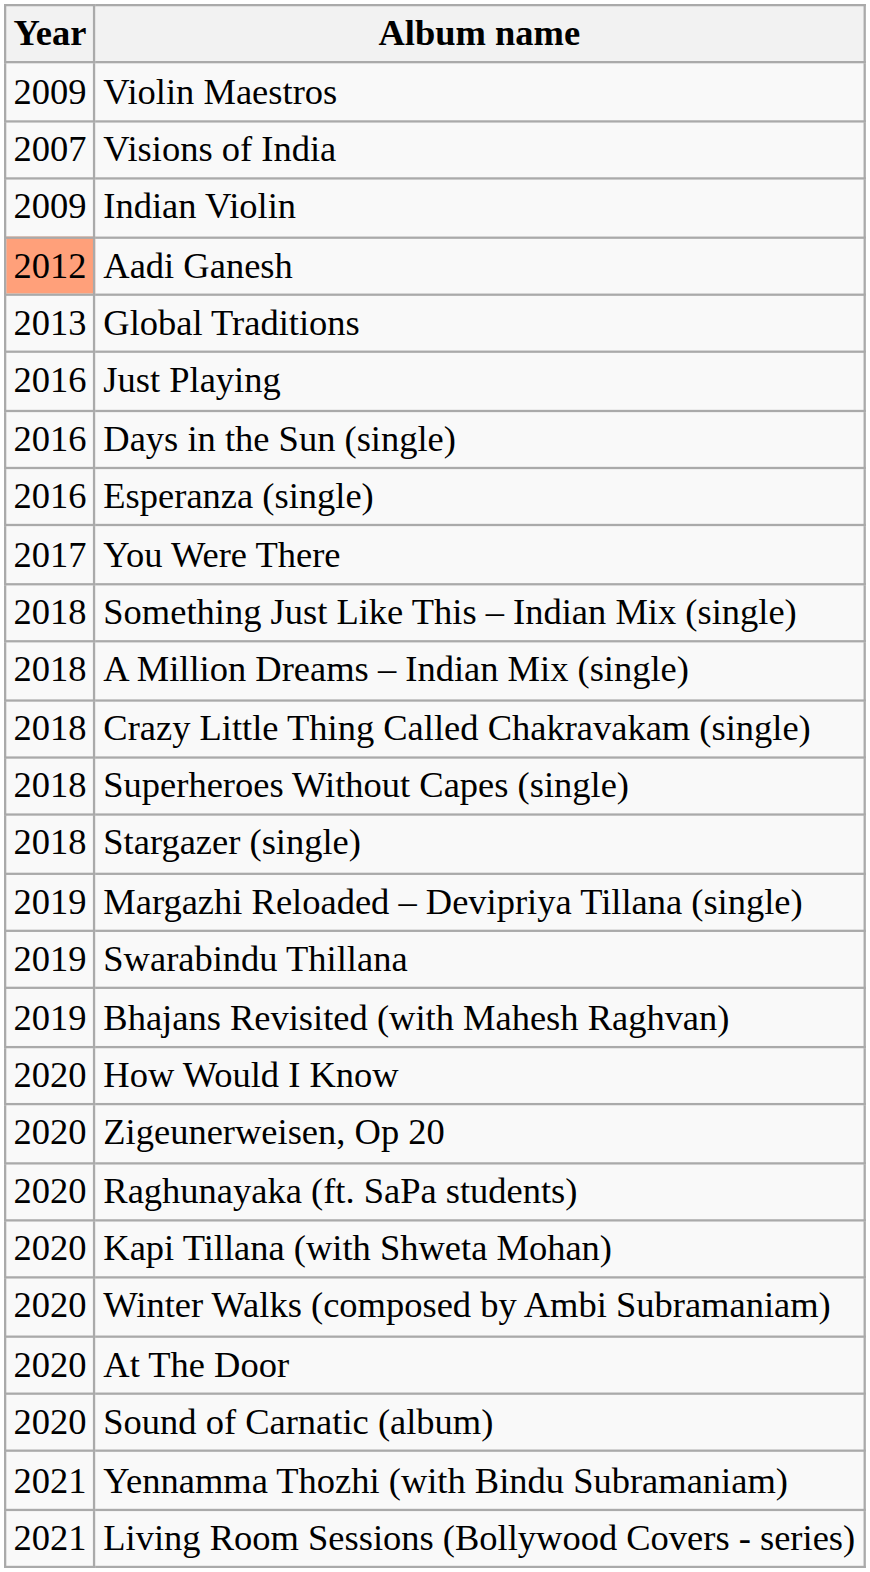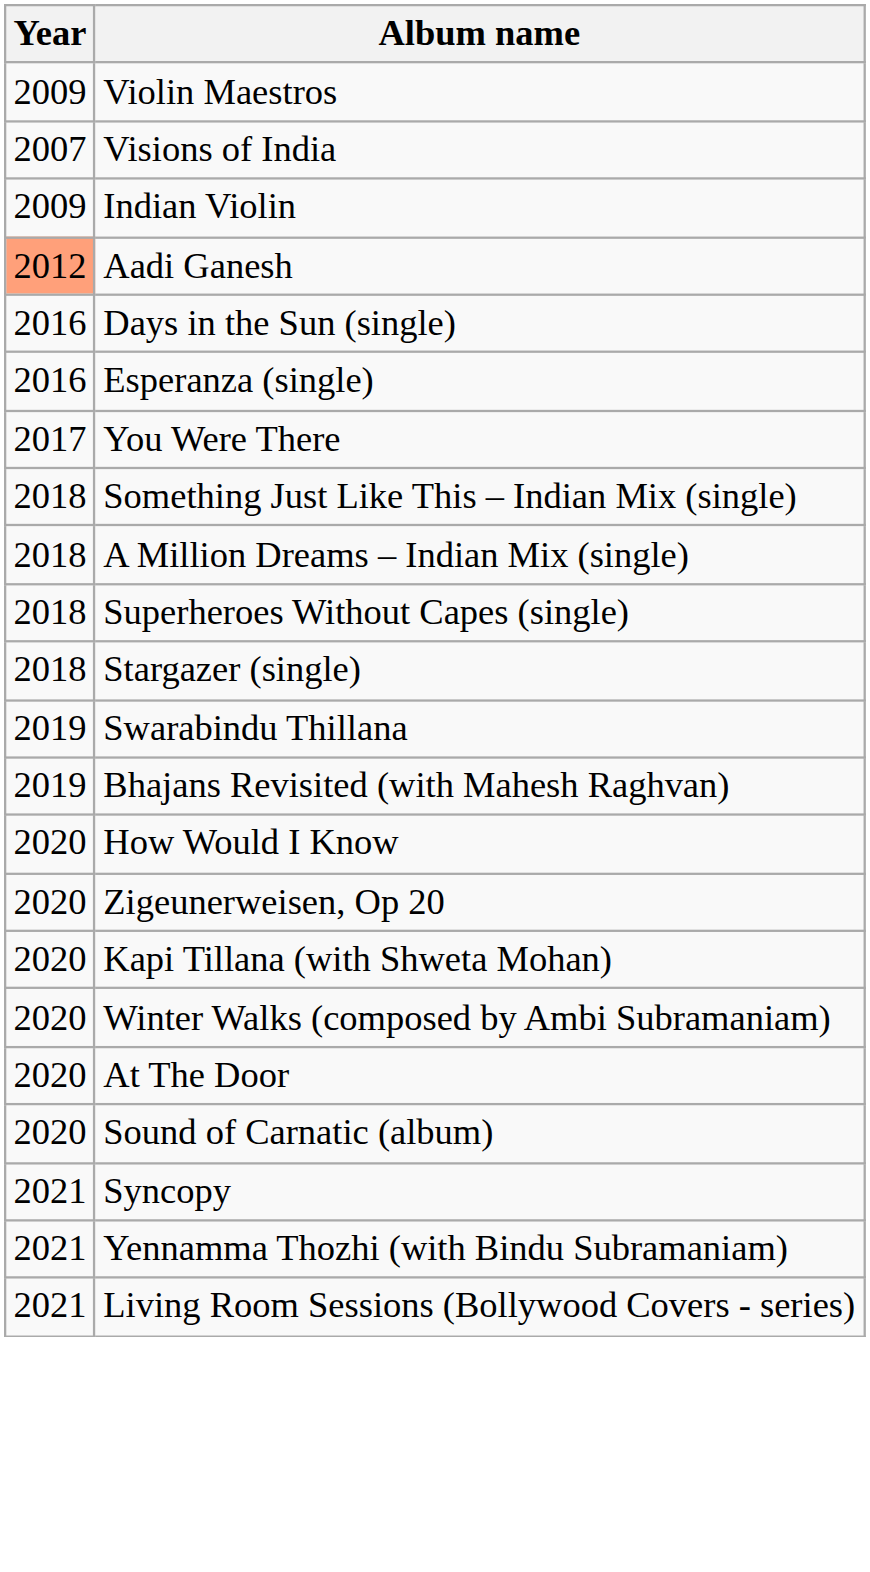- row: 2013 | Global Traditions
- row: 2016 | Just Playing
- row: 2018 | Crazy Little Thing Called Chakravakam (single)
- row: 2019 | Margazhi Reloaded – Devipriya Tillana (single)
- row: 2020 | Raghunayaka (ft. SaPa students)
+ row: 2021 | Syncopy
